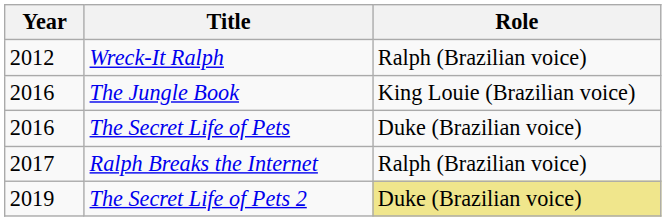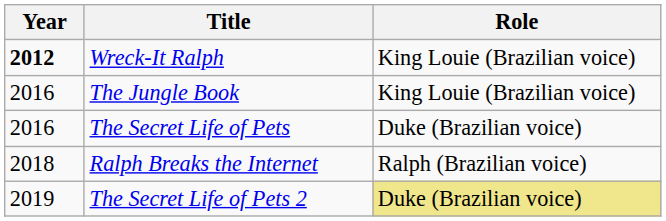Wreck-It Ralph | Year: normal -> bold
Wreck-It Ralph | Role: Ralph (Brazilian voice) -> King Louie (Brazilian voice)
Ralph Breaks the Internet | Year: 2017 -> 2018
